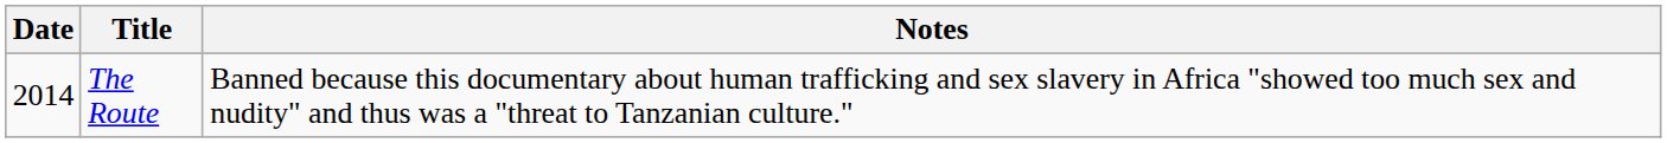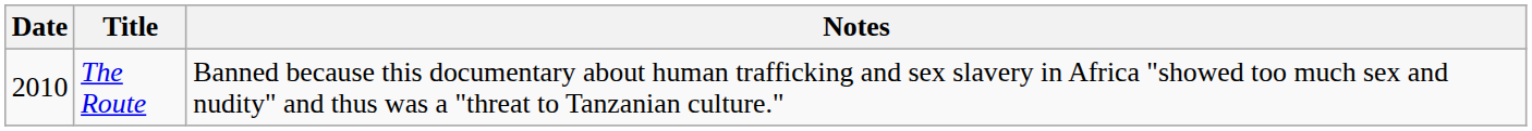The Route | Date: 2014 -> 2010
